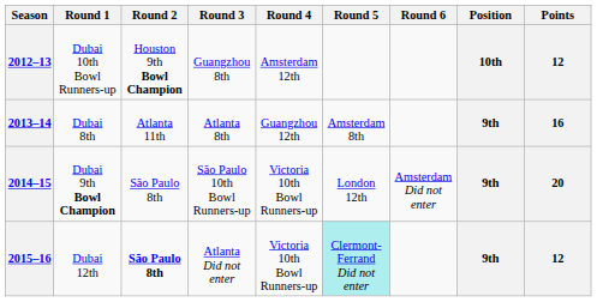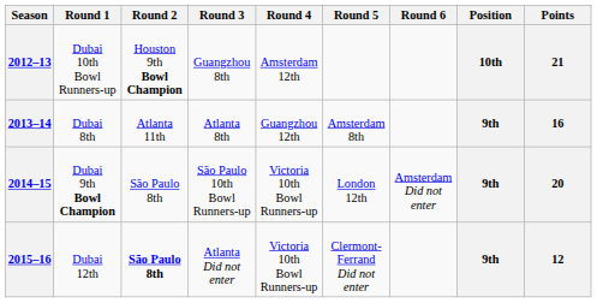2012–13 | Points: 12 -> 21
2015–16 | Round 5: paleturquoise background -> no background
